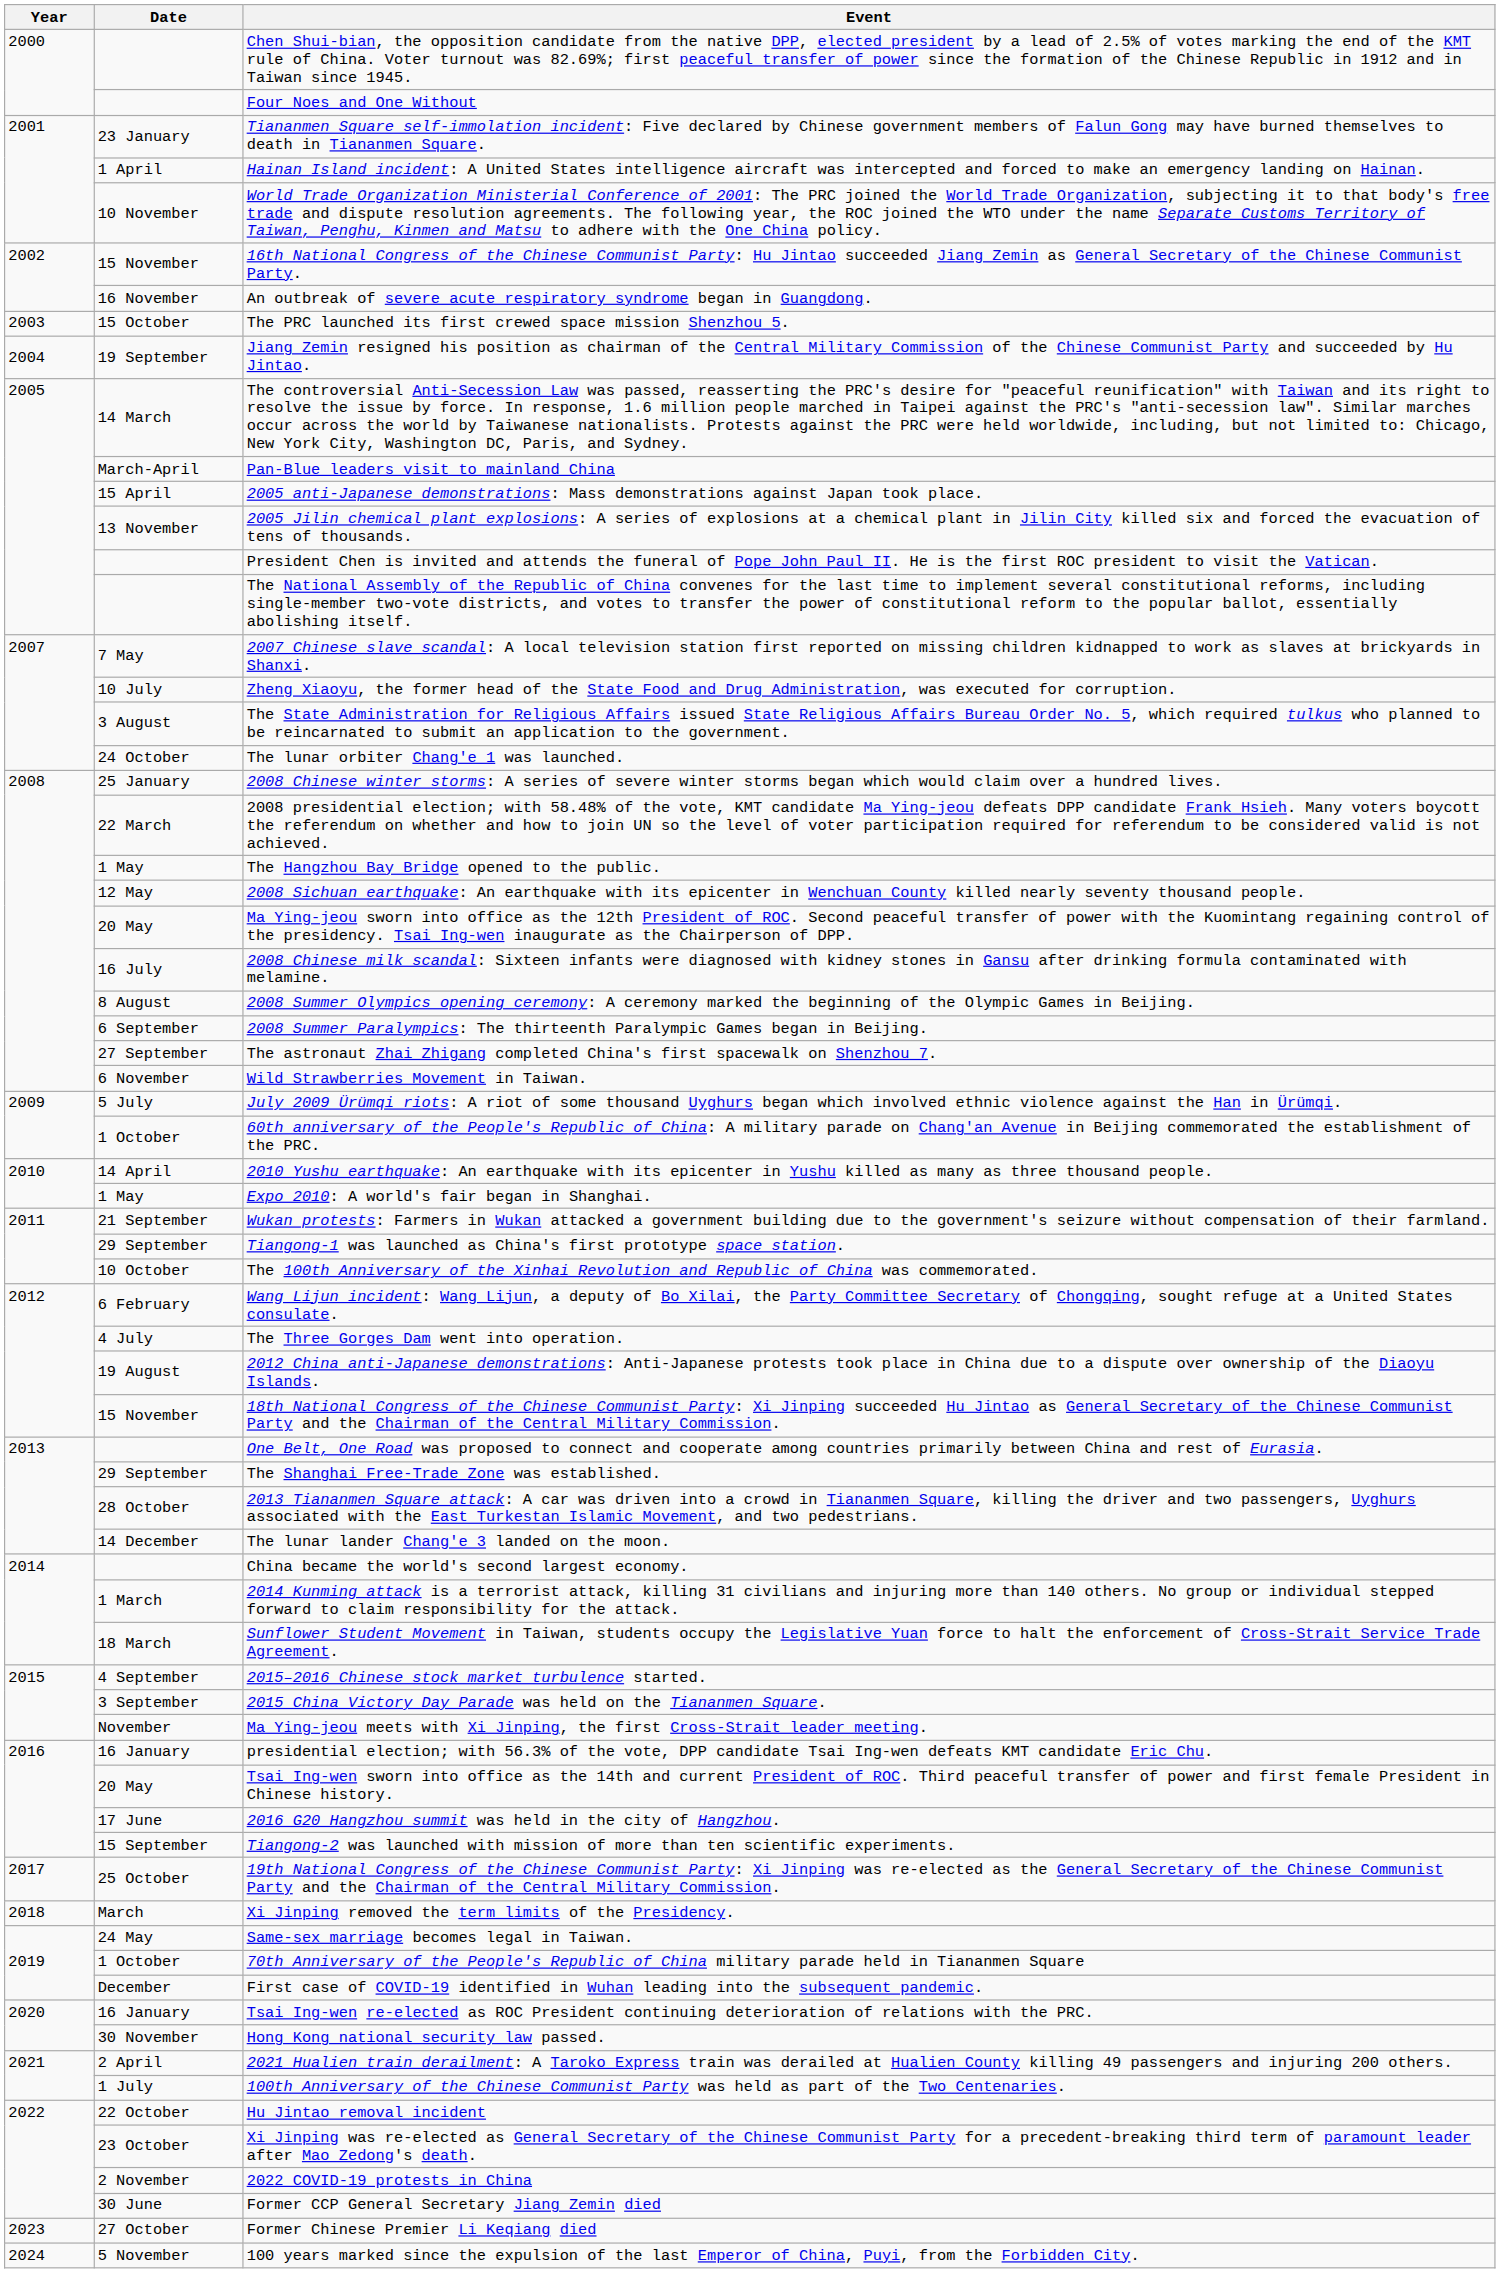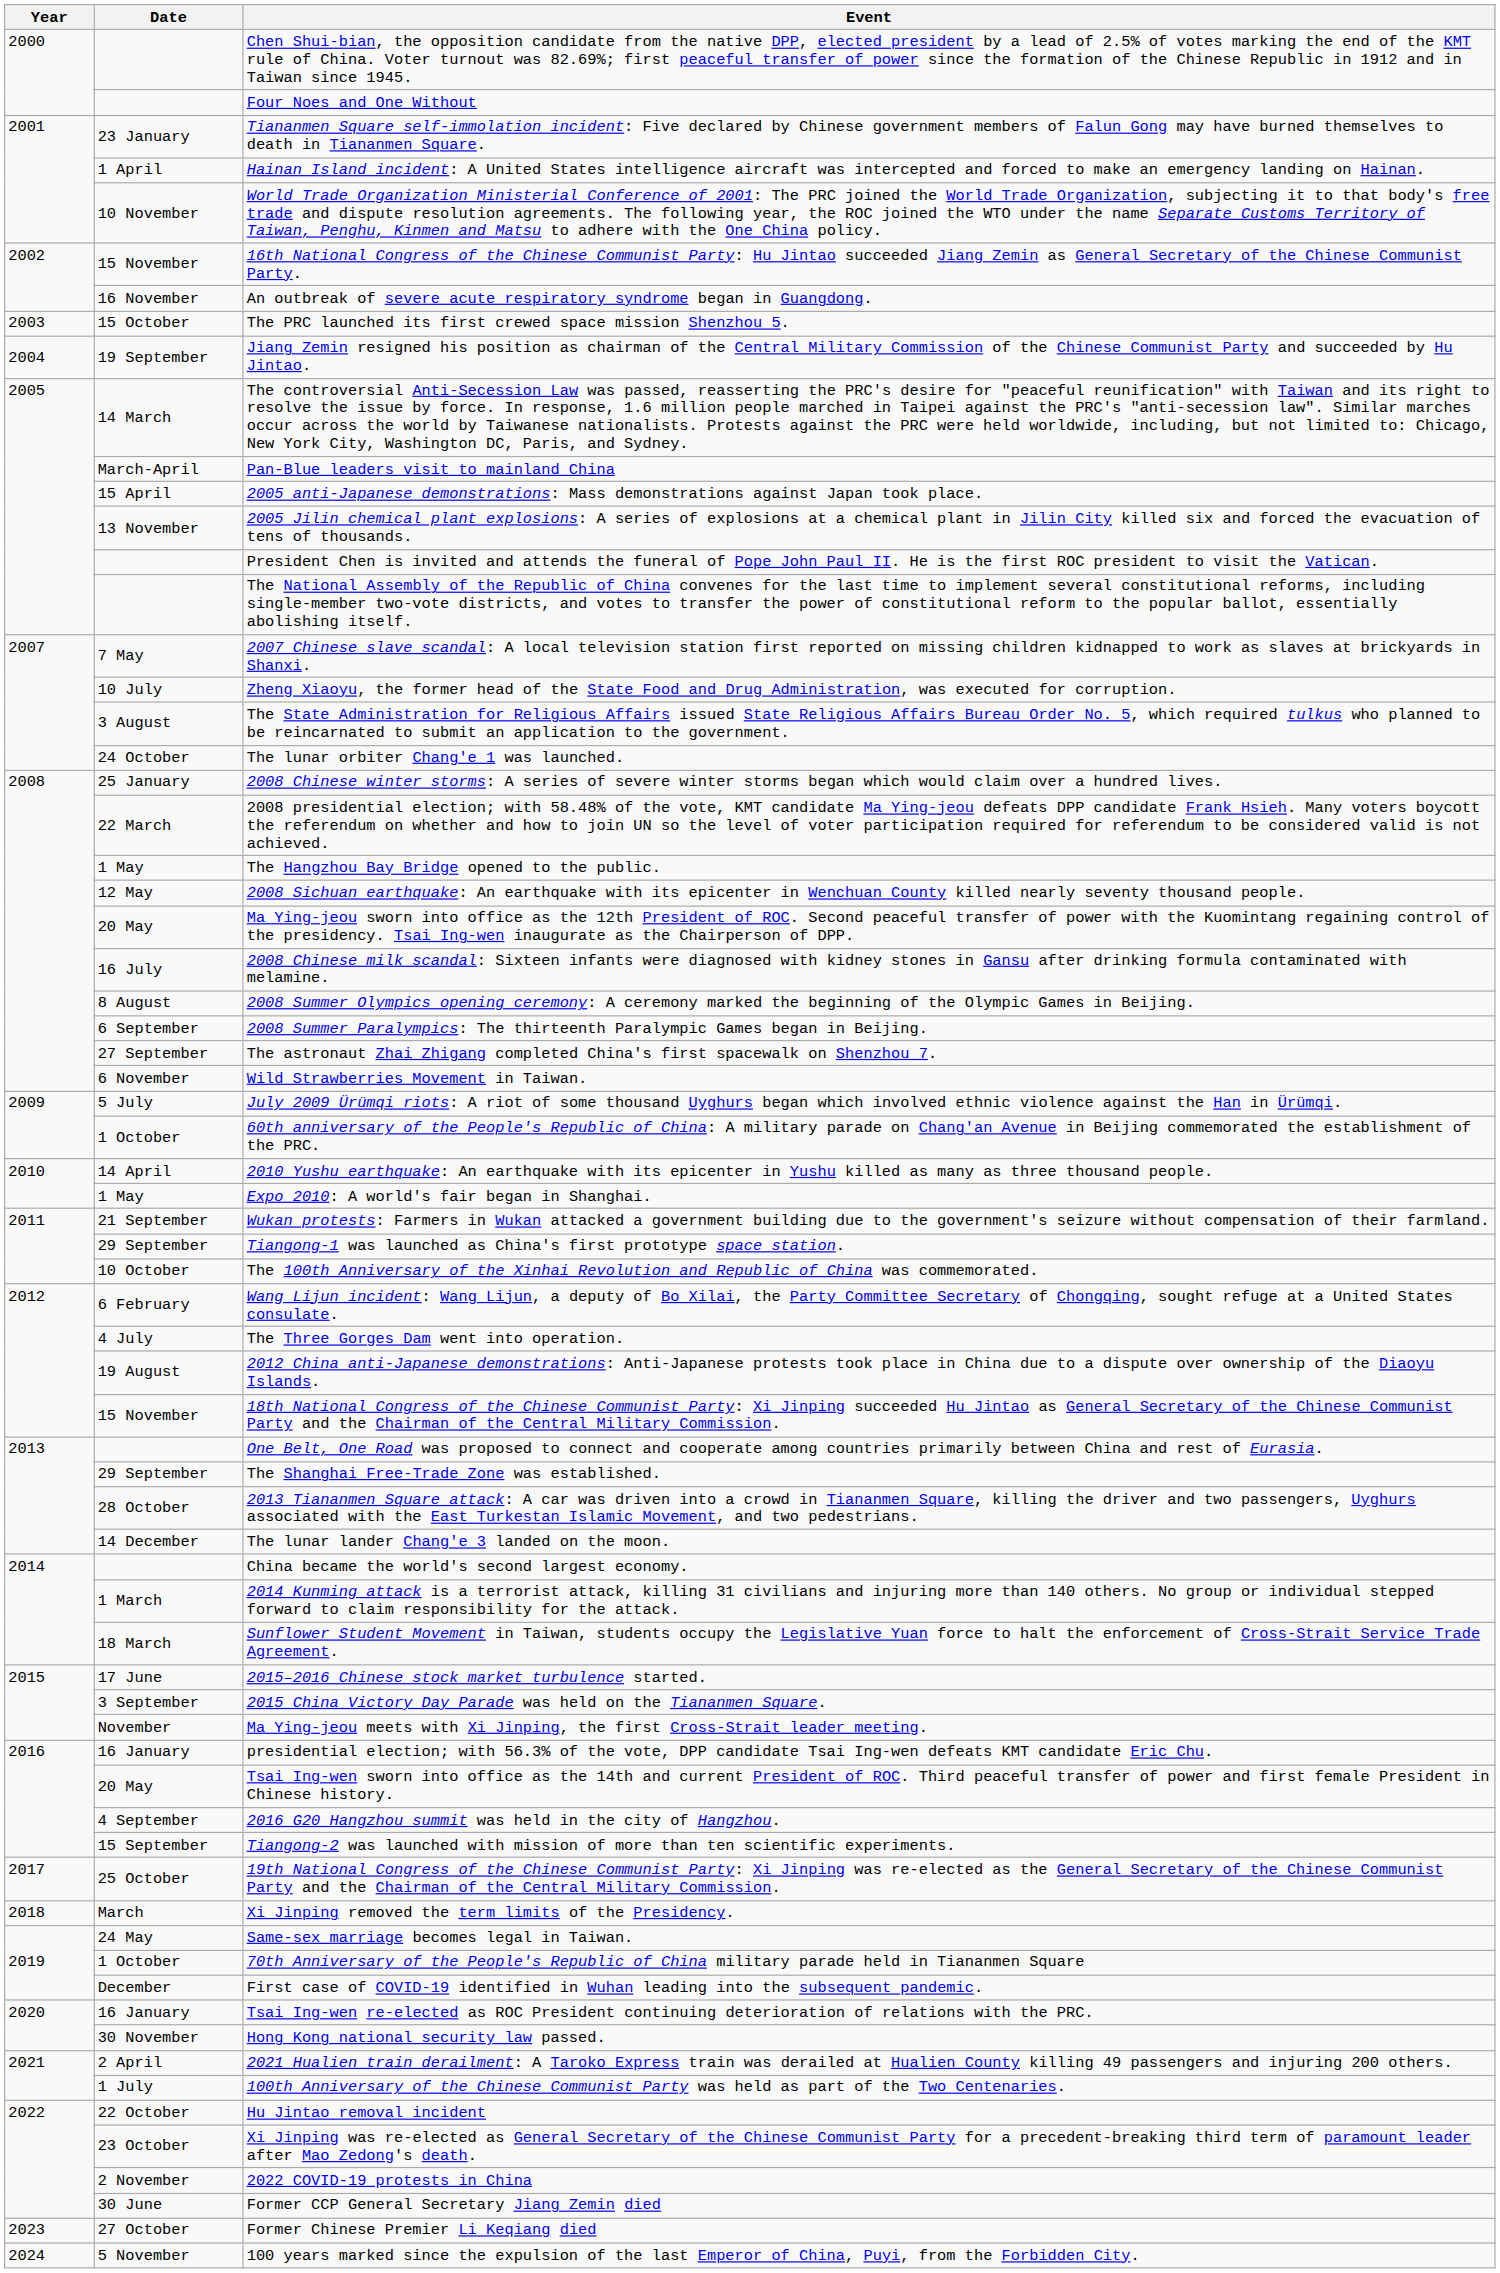2015–2016 Chinese stock market turbulence started. | Date: 4 September -> 17 June
2016 G20 Hangzhou summit was held in the city of Hangzhou. | Date: 17 June -> 4 September
